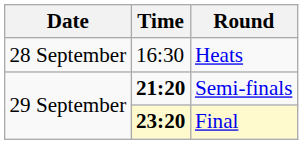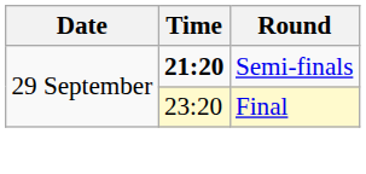- row: 28 September | 16:30 | Heats
Final | Time: bold -> normal
